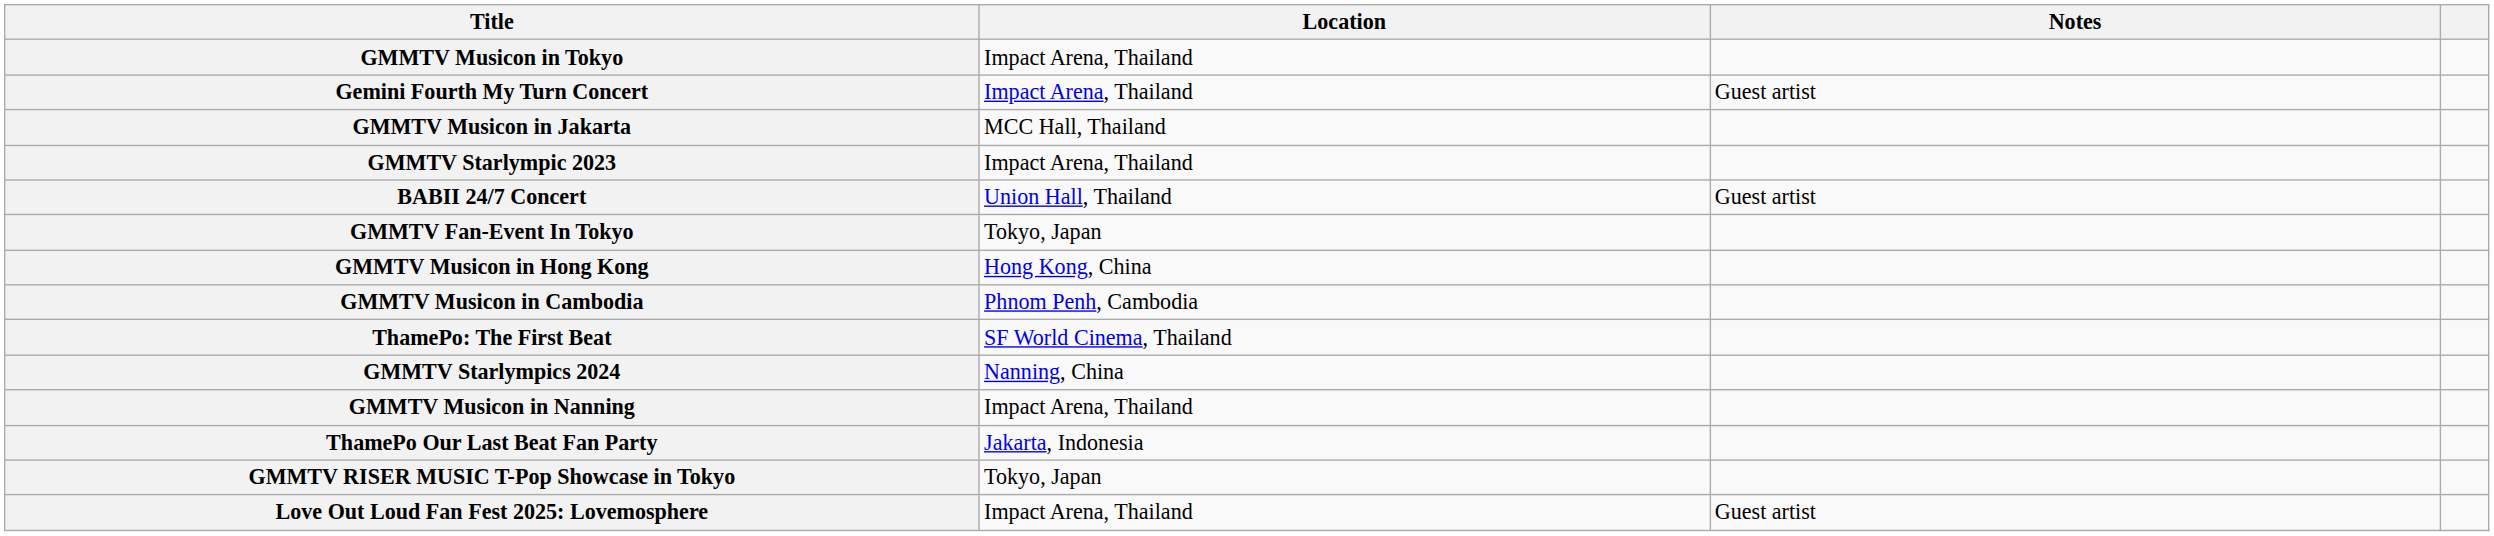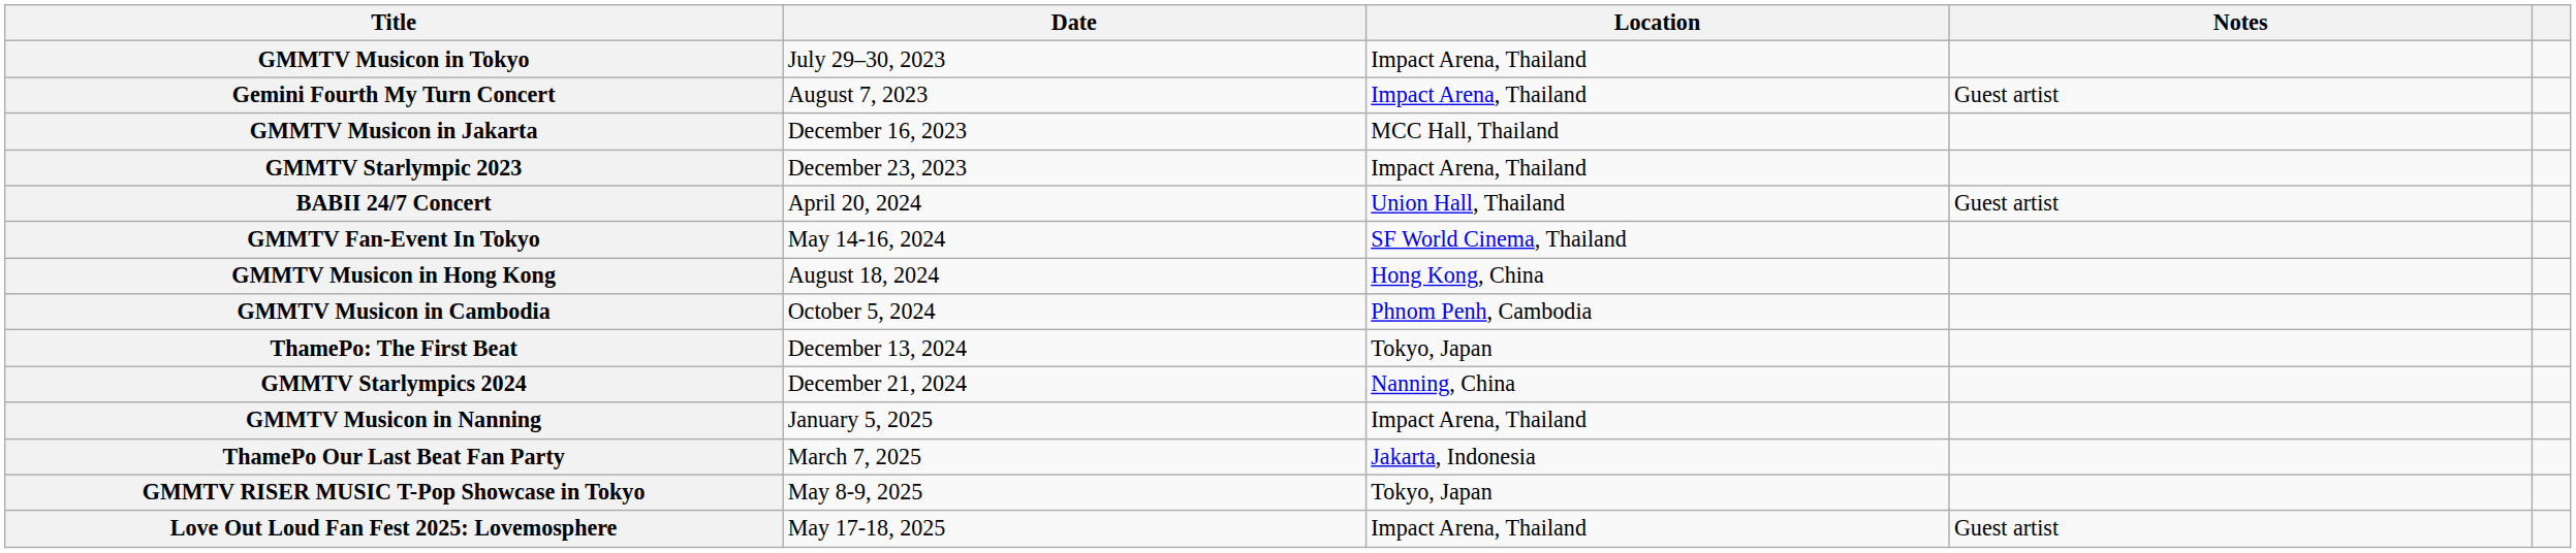+ column: Date | July 29–30, 2023 | August 7, 2023 | December 16, 2023 | December 23, 2023 | April 20, 2024 | May 14-16, 2024 | August 18, 2024 | October 5, 2024 | December 13, 2024 | December 21, 2024 | January 5, 2025 | March 7, 2025 | May 8-9, 2025 | May 17-18, 2025
GMMTV Fan-Event In Tokyo | Location: Tokyo, Japan -> SF World Cinema, Thailand
ThamePo: The First Beat | Location: SF World Cinema, Thailand -> Tokyo, Japan
